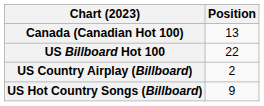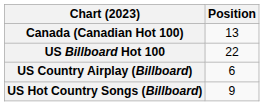US Country Airplay (Billboard) | Position: 2 -> 6
